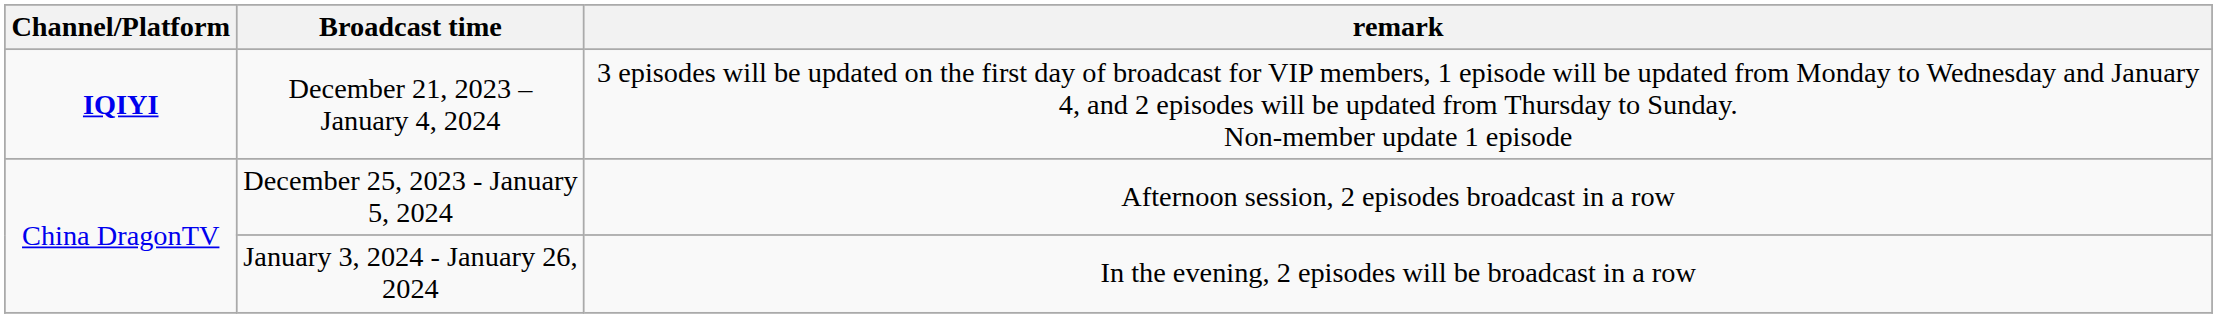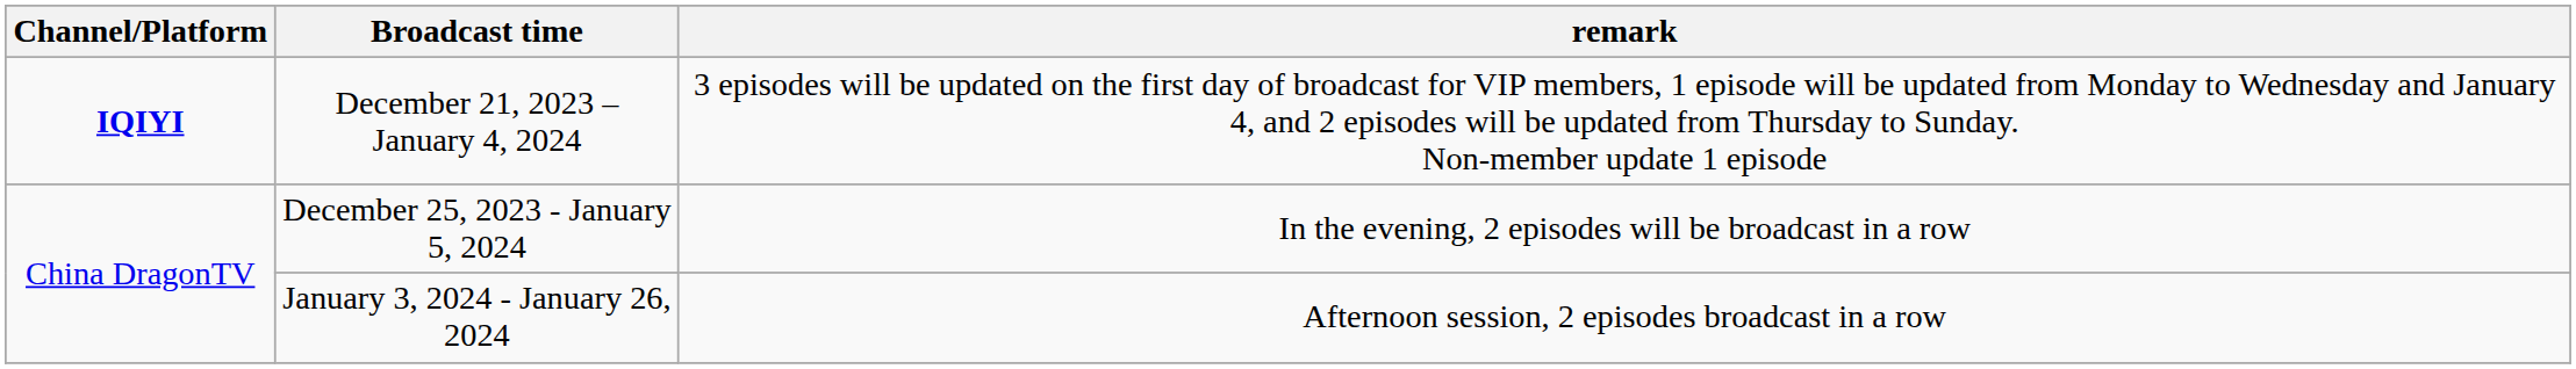December 25, 2023 - January 5, 2024 | remark: Afternoon session, 2 episodes broadcast in a row -> In the evening, 2 episodes will be broadcast in a row
January 3, 2024 - January 26, 2024 | remark: In the evening, 2 episodes will be broadcast in a row -> Afternoon session, 2 episodes broadcast in a row
